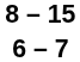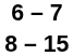rows swapped: 6 – 7 <-> 8 – 15
